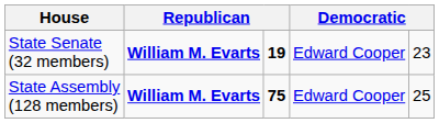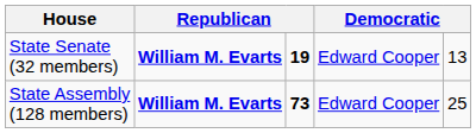State Senate (32 members) | column 5: 23 -> 13
State Assembly (128 members) | column 3: 75 -> 73
